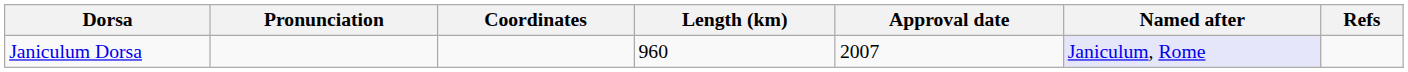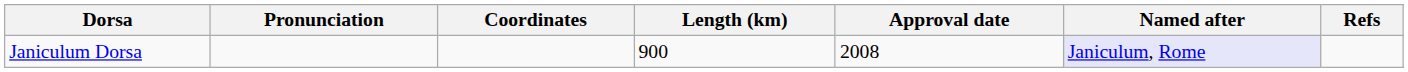Janiculum Dorsa | Length (km): 960 -> 900
Janiculum Dorsa | Approval date: 2007 -> 2008
